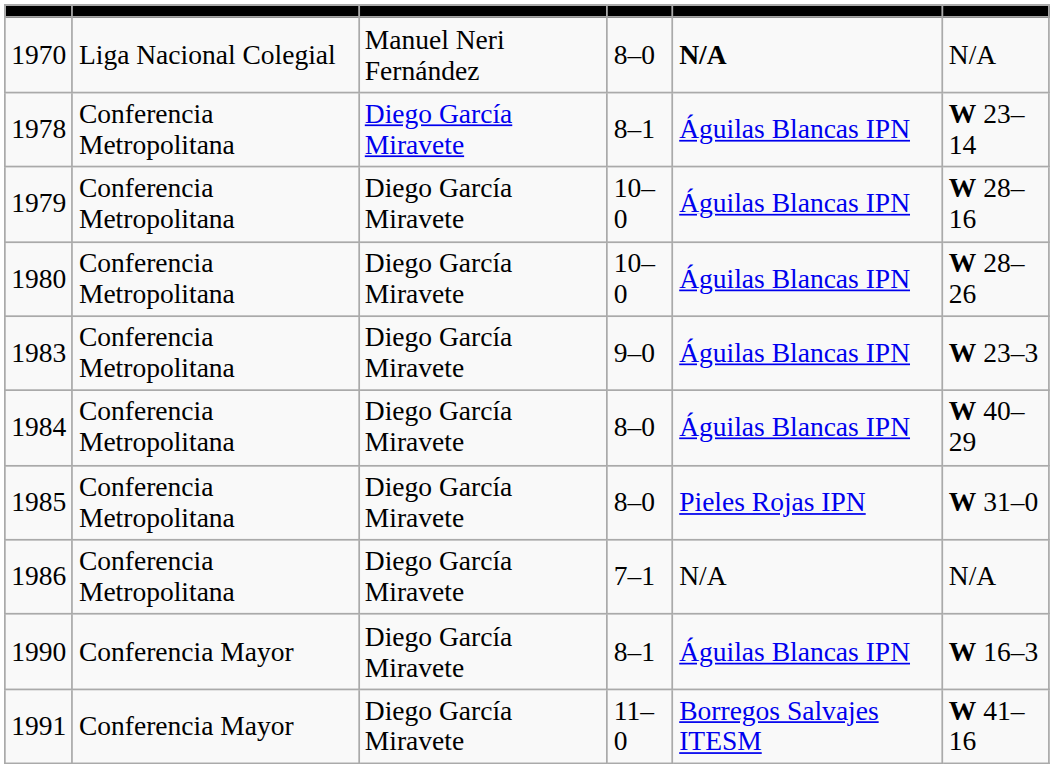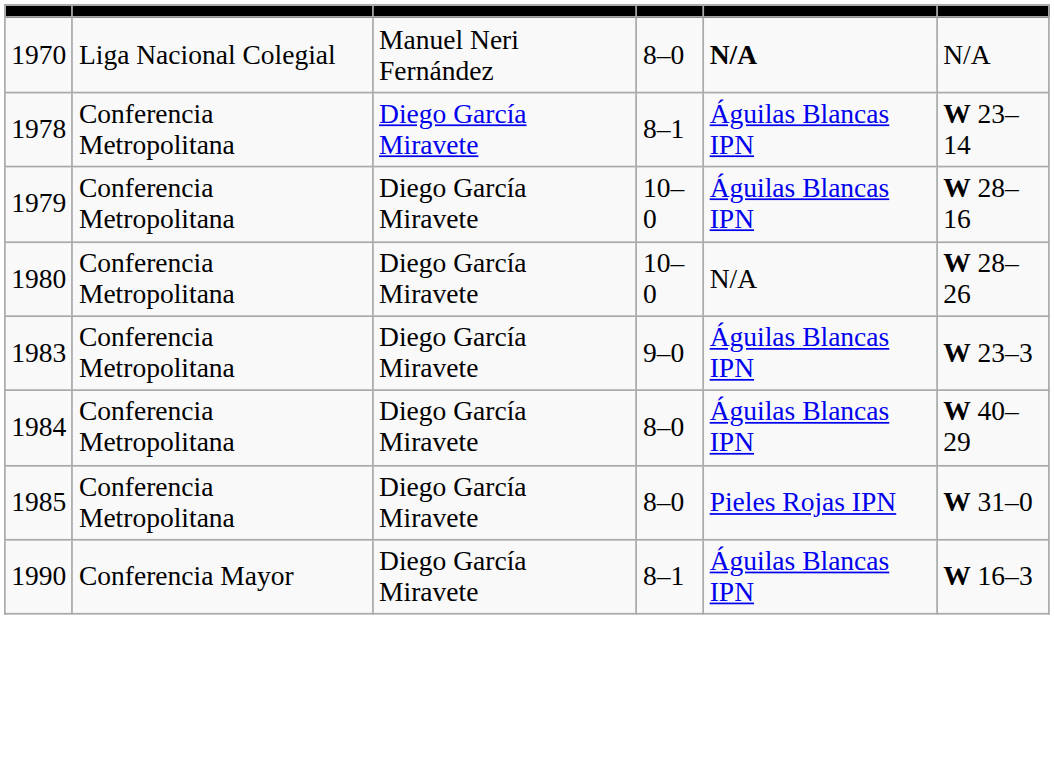1980 | column 5: Águilas Blancas IPN -> N/A
- row: 1986 | Conferencia Metropolitana | Diego García Miravete | 7–1 | N/A | N/A
- row: 1991 | Conferencia Mayor | Diego García Miravete | 11–0 | Borregos Salvajes ITESM | W 41–16
